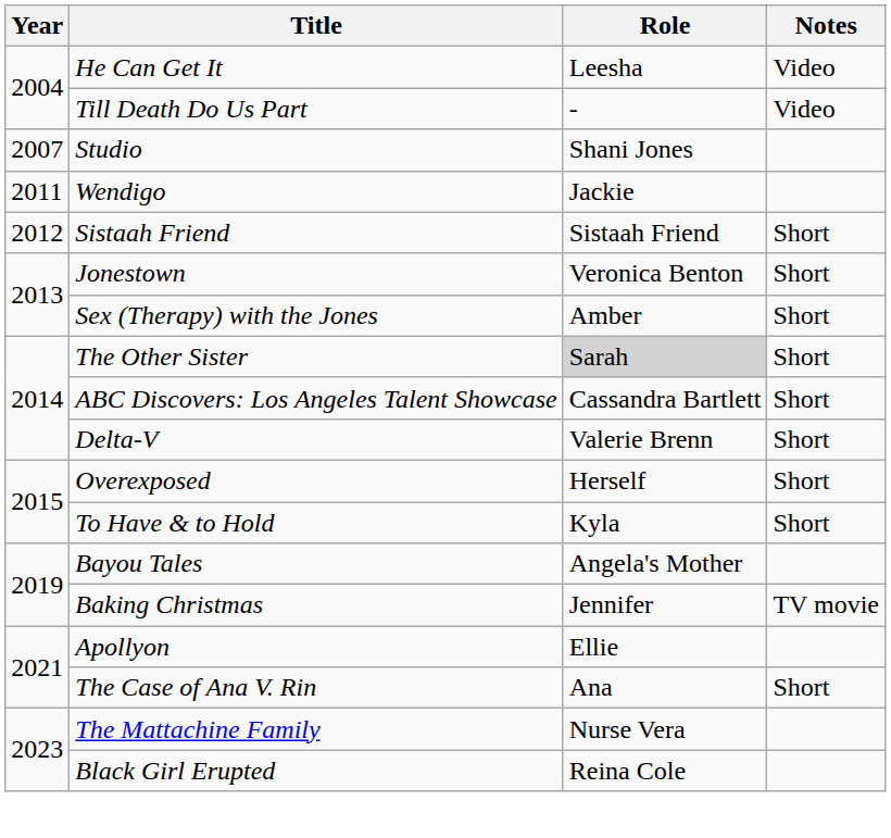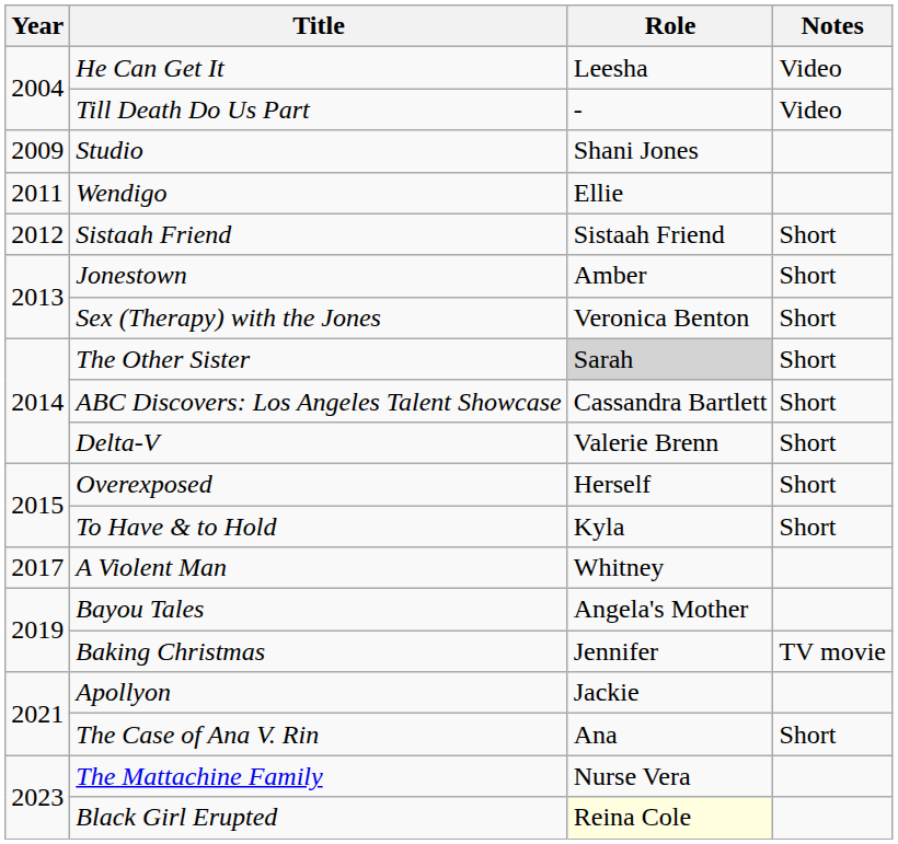Studio | Year: 2007 -> 2009
Wendigo | Role: Jackie -> Ellie
Jonestown | Role: Veronica Benton -> Amber
Sex (Therapy) with the Jones | Role: Amber -> Veronica Benton
+ row: 2017 | A Violent Man | Whitney
Apollyon | Role: Ellie -> Jackie
Black Girl Erupted | Role: no background -> lightyellow background
